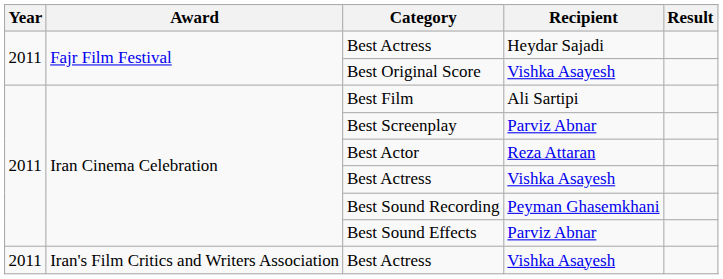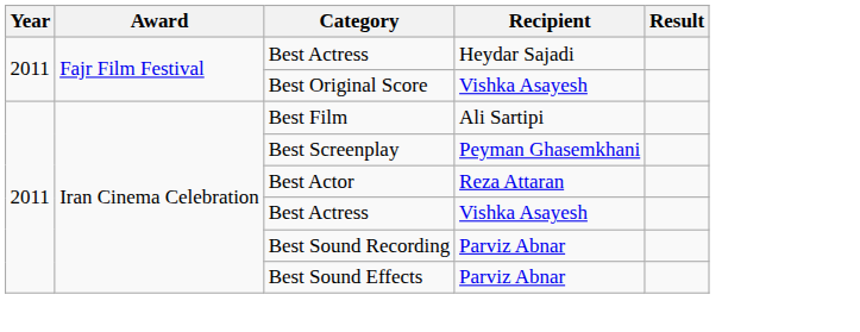Best Screenplay | Recipient: Parviz Abnar -> Peyman Ghasemkhani
Best Sound Recording | Recipient: Peyman Ghasemkhani -> Parviz Abnar
- row: 2011 | Iran's Film Critics and Writers Association | Best Actress | Vishka Asayesh
